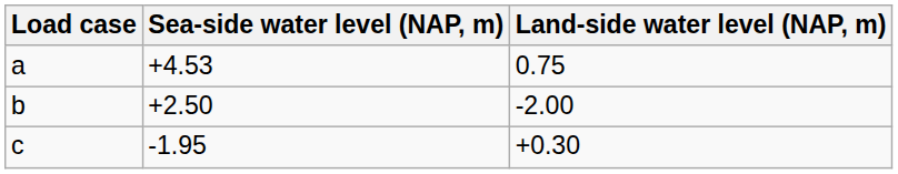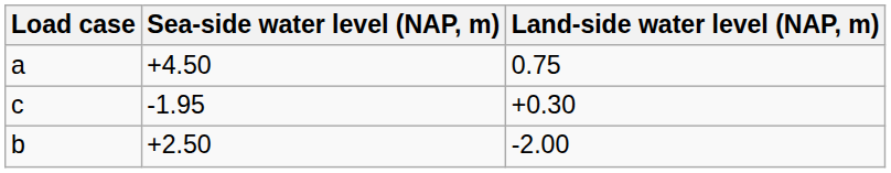a | Sea-side water level (NAP, m): +4.53 -> +4.50
rows swapped: b <-> c
